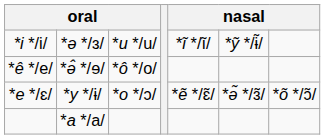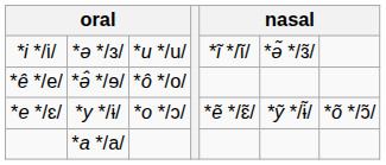*i */i/ | column 6: *ỹ */ɨ̃/ -> *ə̃ */ɜ̃/
*e */ɛ/ | column 6: *ə̃ */ɜ̃/ -> *ỹ */ɨ̃/
